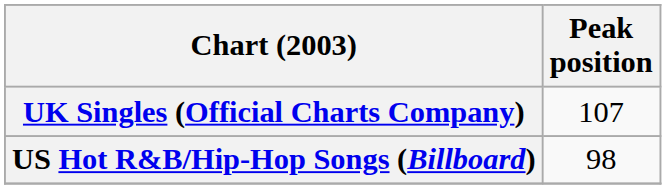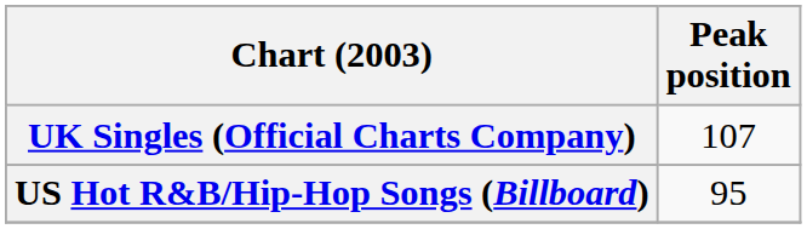US Hot R&B/Hip-Hop Songs (Billboard) | Peak position: 98 -> 95
